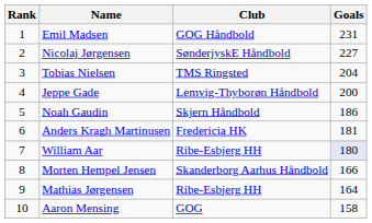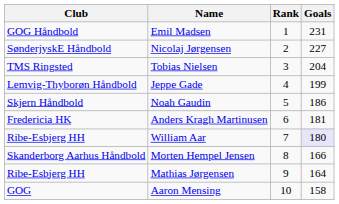columns swapped: Rank <-> Club
Jeppe Gade | Goals: 200 -> 199
